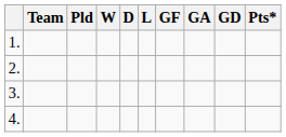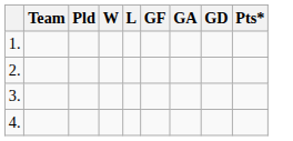- column: D
